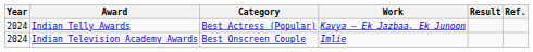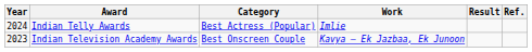Indian Telly Awards | Work: Kavya – Ek Jazbaa, Ek Junoon -> Imlie
Indian Television Academy Awards | Year: 2024 -> 2023
Indian Television Academy Awards | Work: Imlie -> Kavya – Ek Jazbaa, Ek Junoon
